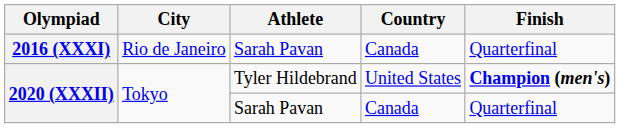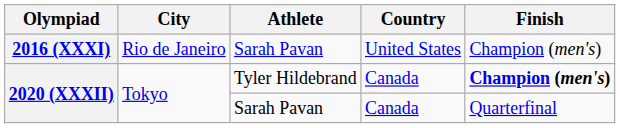2016 (XXXI) | Country: Canada -> United States
2016 (XXXI) | Finish: Quarterfinal -> Champion (men's)
2020 (XXXII) / Tyler Hildebrand | Country: United States -> Canada
